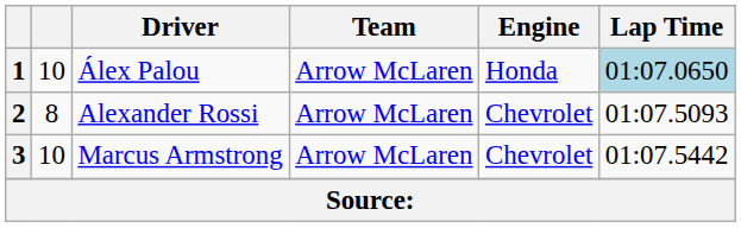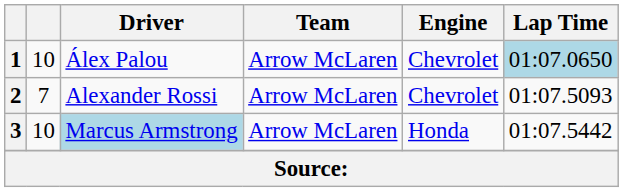1 | Engine: Honda -> Chevrolet
2 | column 2: 8 -> 7
3 | Driver: no background -> lightblue background
3 | Engine: Chevrolet -> Honda
